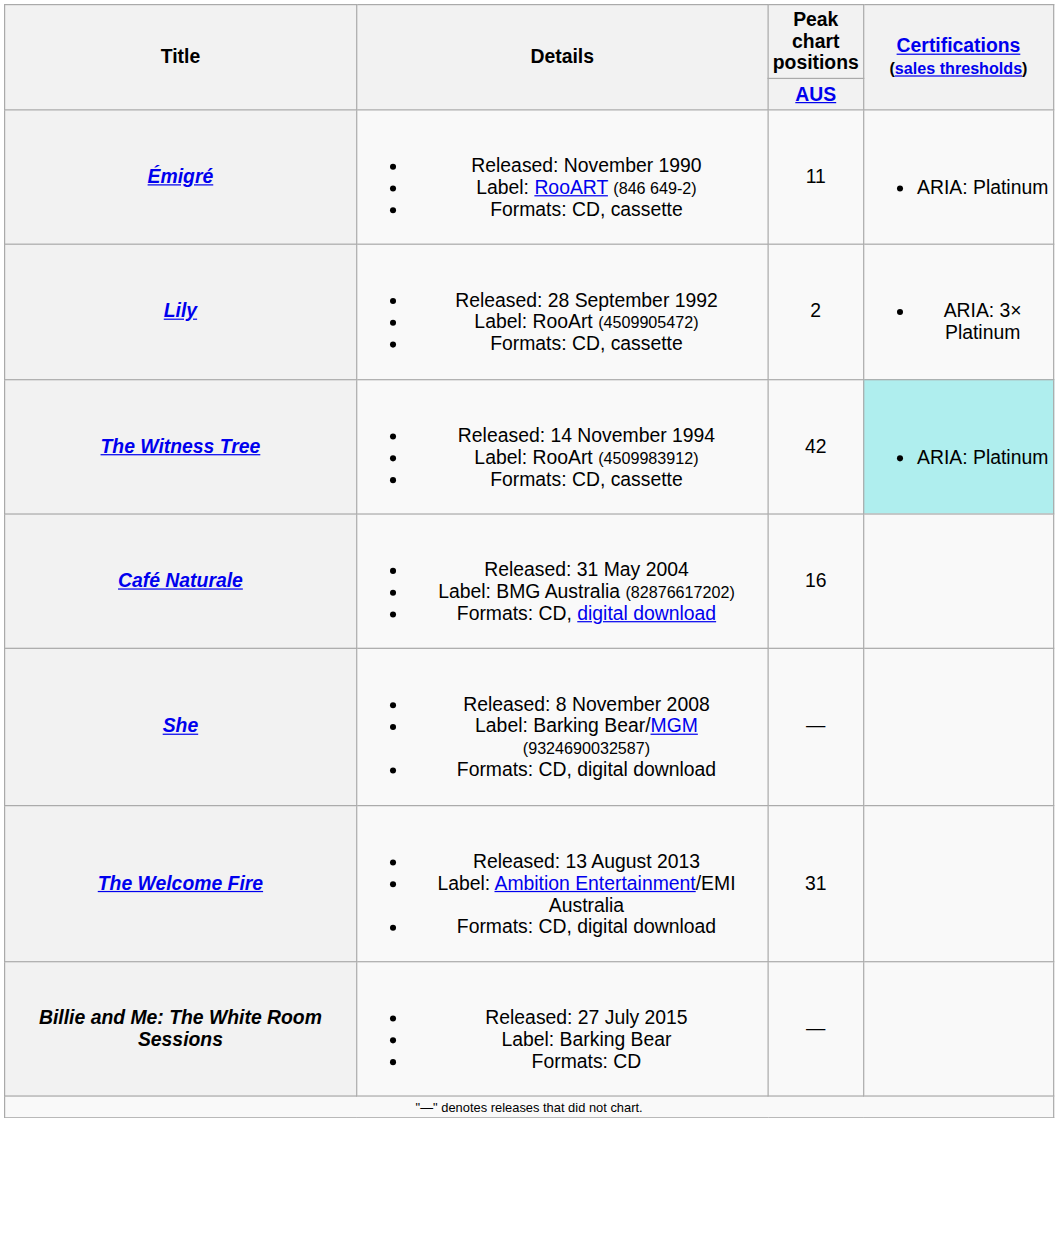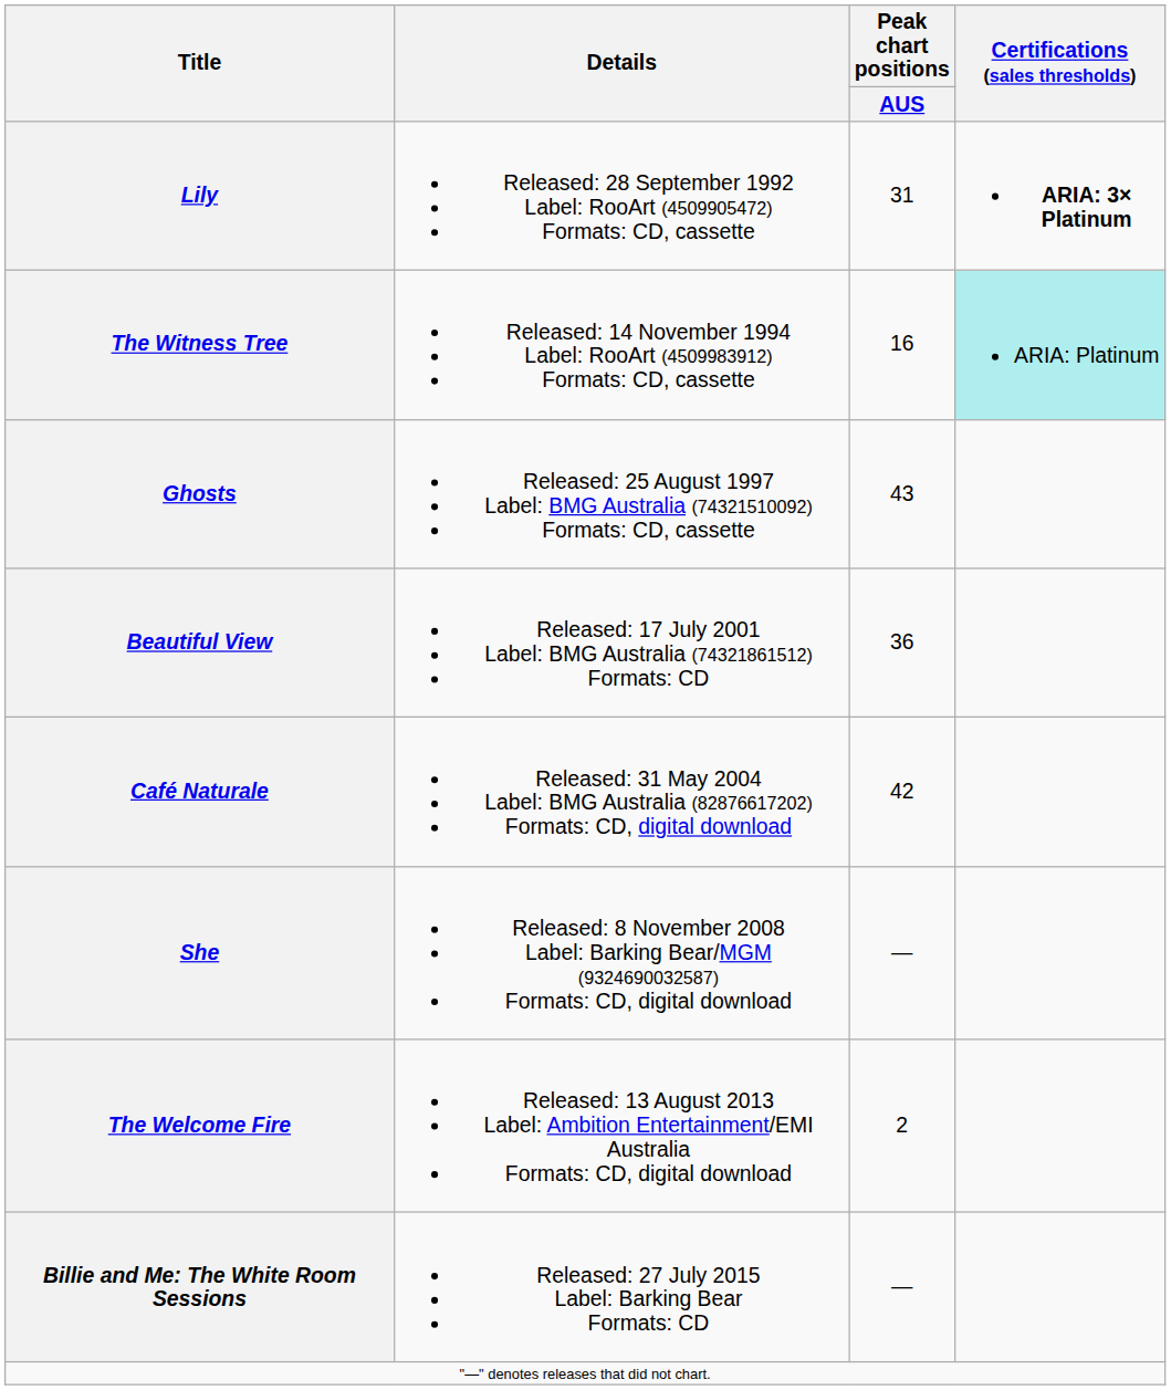- row: Émigré | Released: November 1990 Label: RooART (846 649-2) Formats: CD, cassette | 11 | ARIA: Platinum
Lily | Peak chart positions / AUS: 2 -> 31
Lily | Certifications (sales thresholds): normal -> bold
The Witness Tree | Peak chart positions / AUS: 42 -> 16
+ row: Ghosts | Released: 25 August 1997 Label: BMG Australia (74321510092) Formats: CD, cassette | 43
+ row: Beautiful View | Released: 17 July 2001 Label: BMG Australia (74321861512) Formats: CD | 36
Café Naturale | Peak chart positions / AUS: 16 -> 42
The Welcome Fire | Peak chart positions / AUS: 31 -> 2
